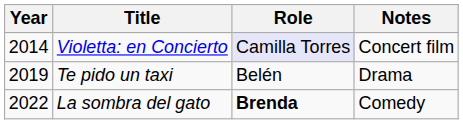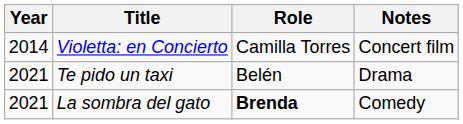Violetta: en Concierto | Role: lavender background -> no background
Te pido un taxi | Year: 2019 -> 2021
La sombra del gato | Year: 2022 -> 2021
